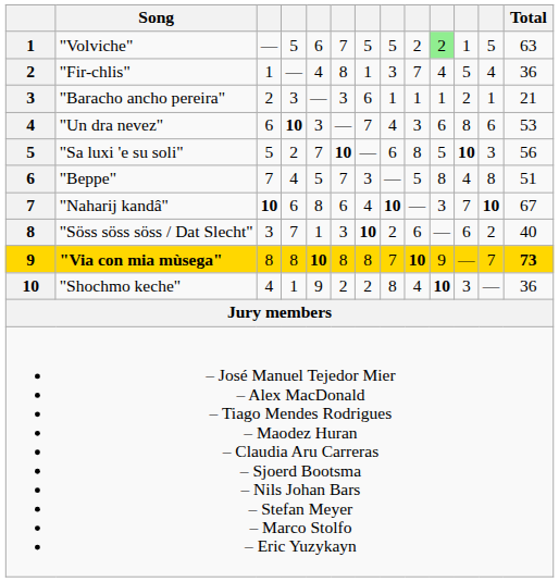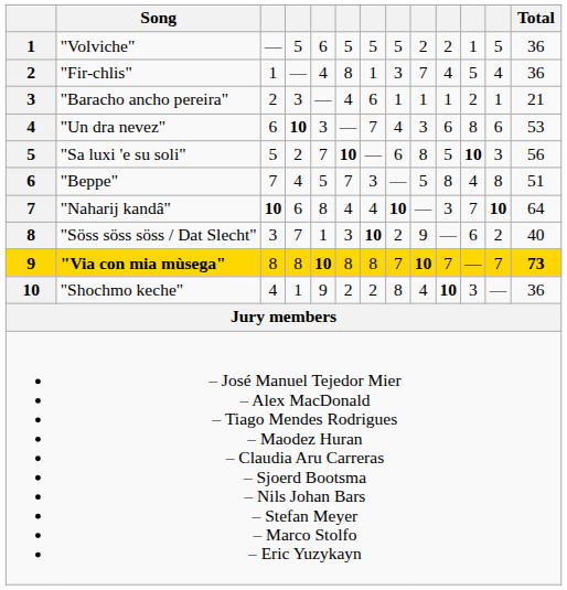"Volviche" | column 6: 7 -> 5
"Volviche" | column 10: lightgreen background -> no background
"Volviche" | Total: 63 -> 36
"Baracho ancho pereira" | column 6: 3 -> 4
"Naharij kandâ" | column 6: 6 -> 4
"Naharij kandâ" | Total: 67 -> 64
"Söss söss söss / Dat Slecht" | column 9: 6 -> 9
"Via con mia mùsega" | column 10: 9 -> 7
